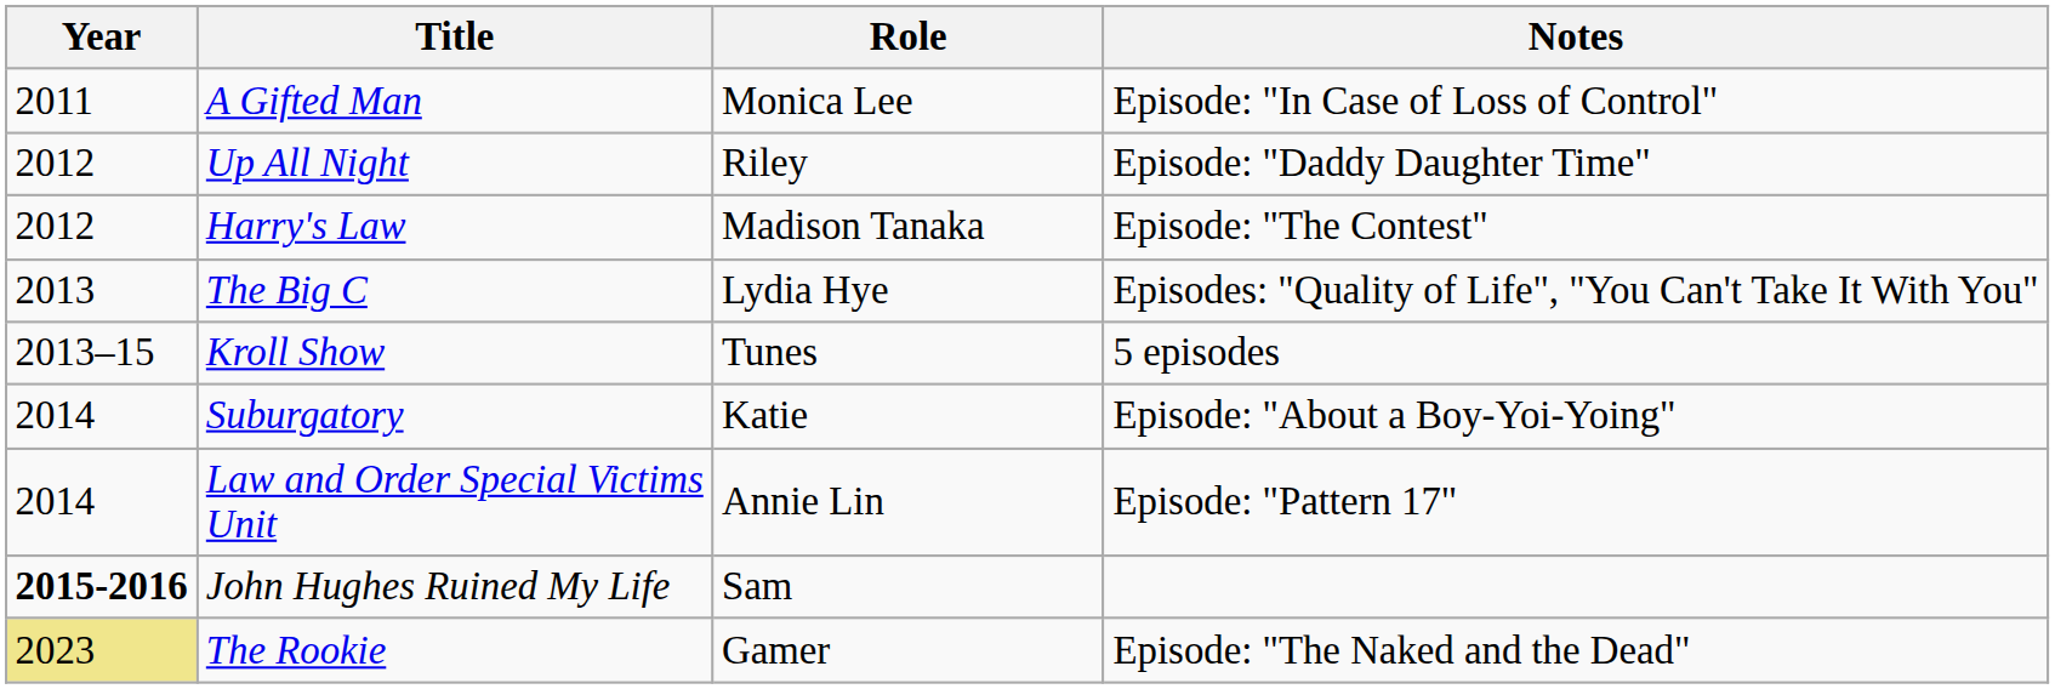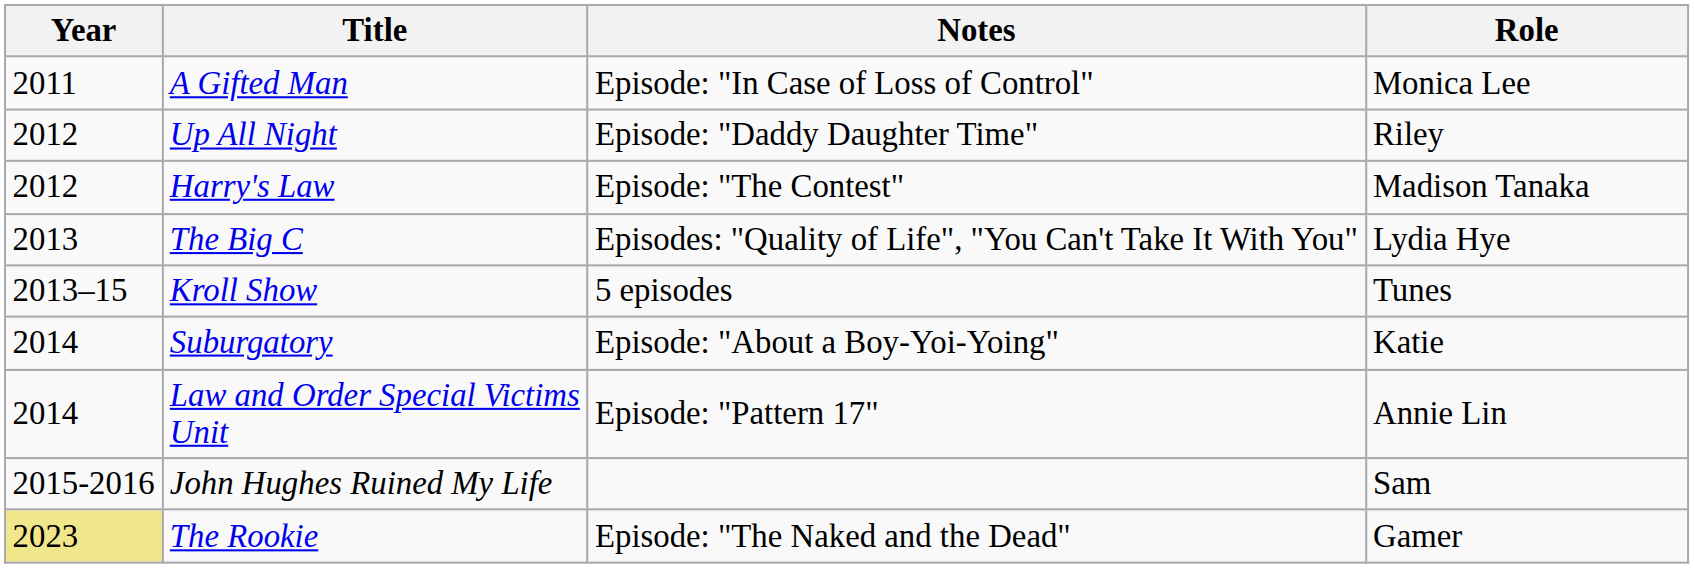columns swapped: Role <-> Notes
John Hughes Ruined My Life | Year: bold -> normal
